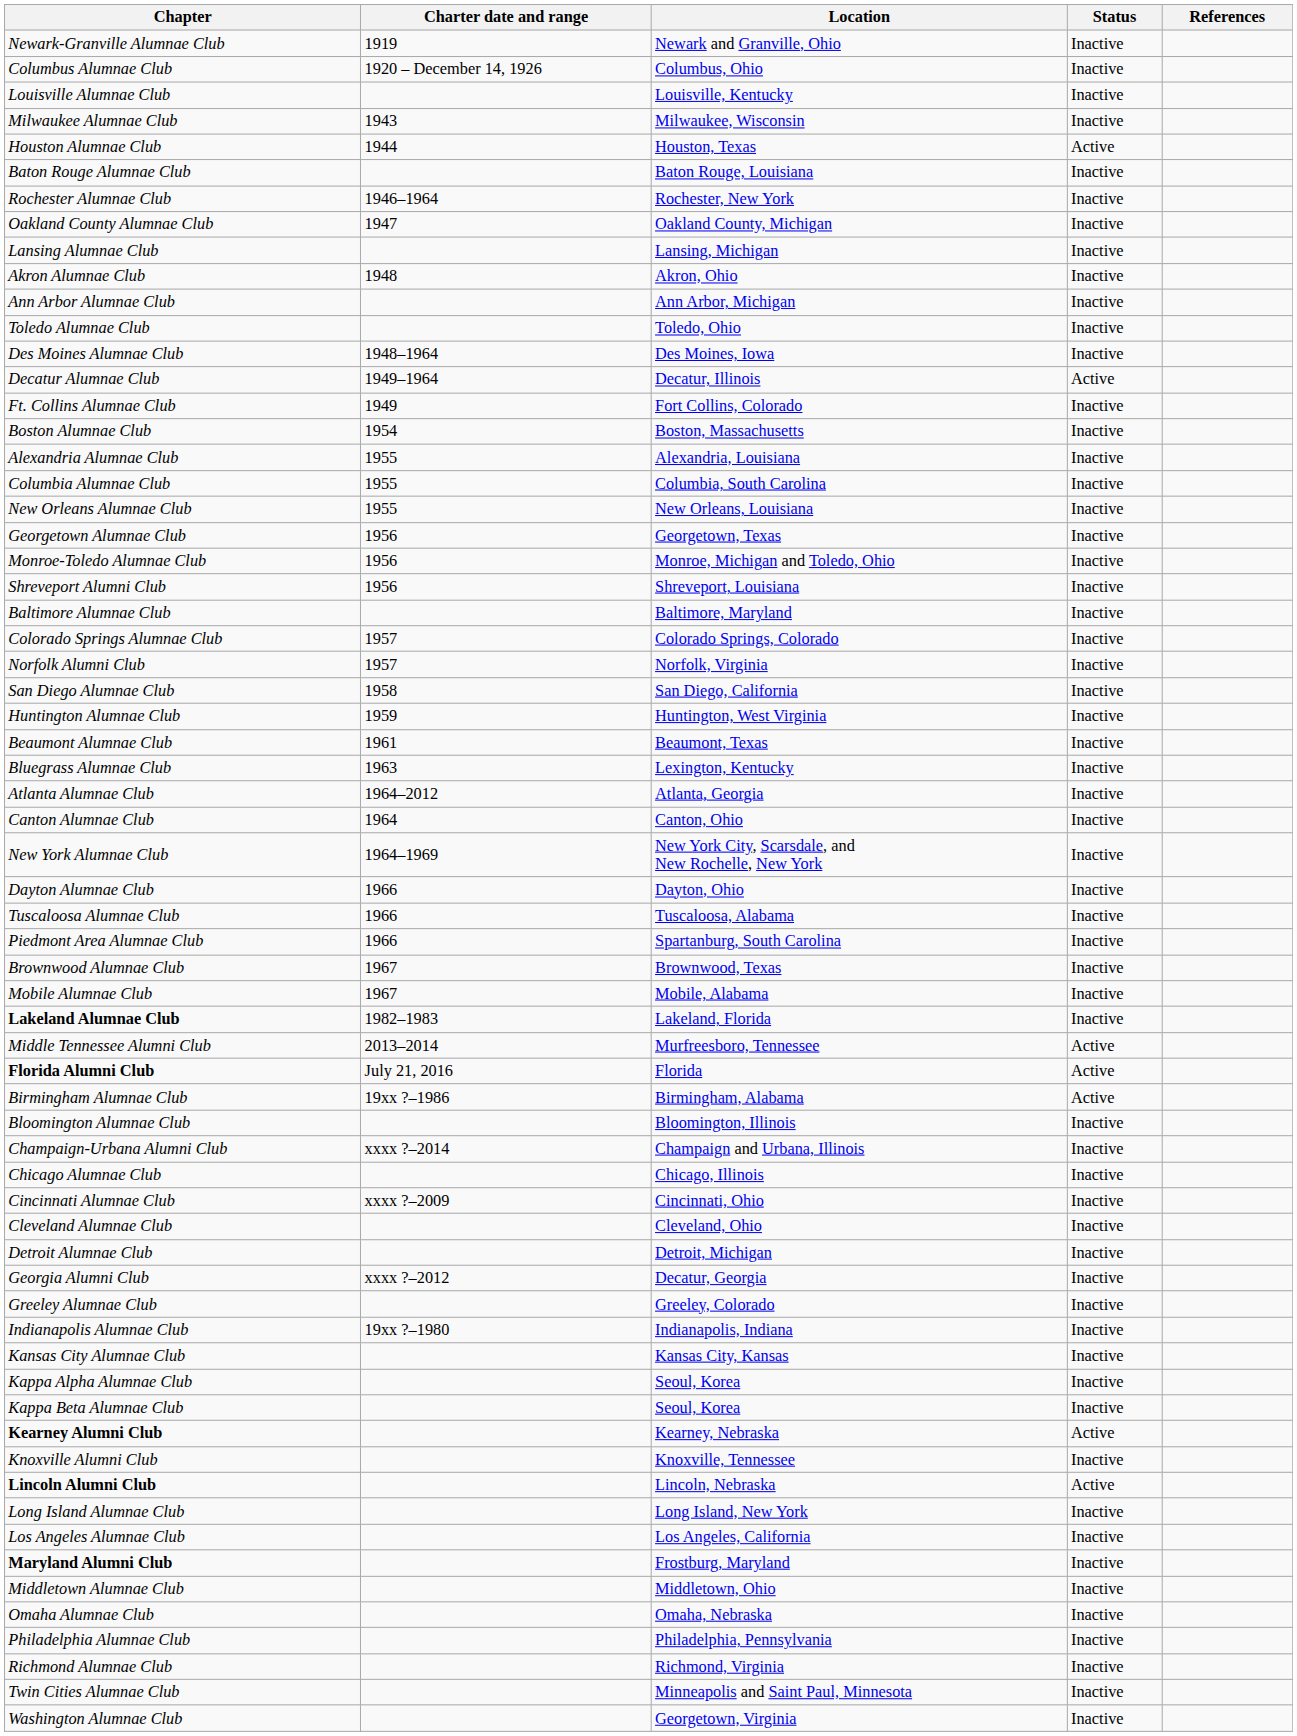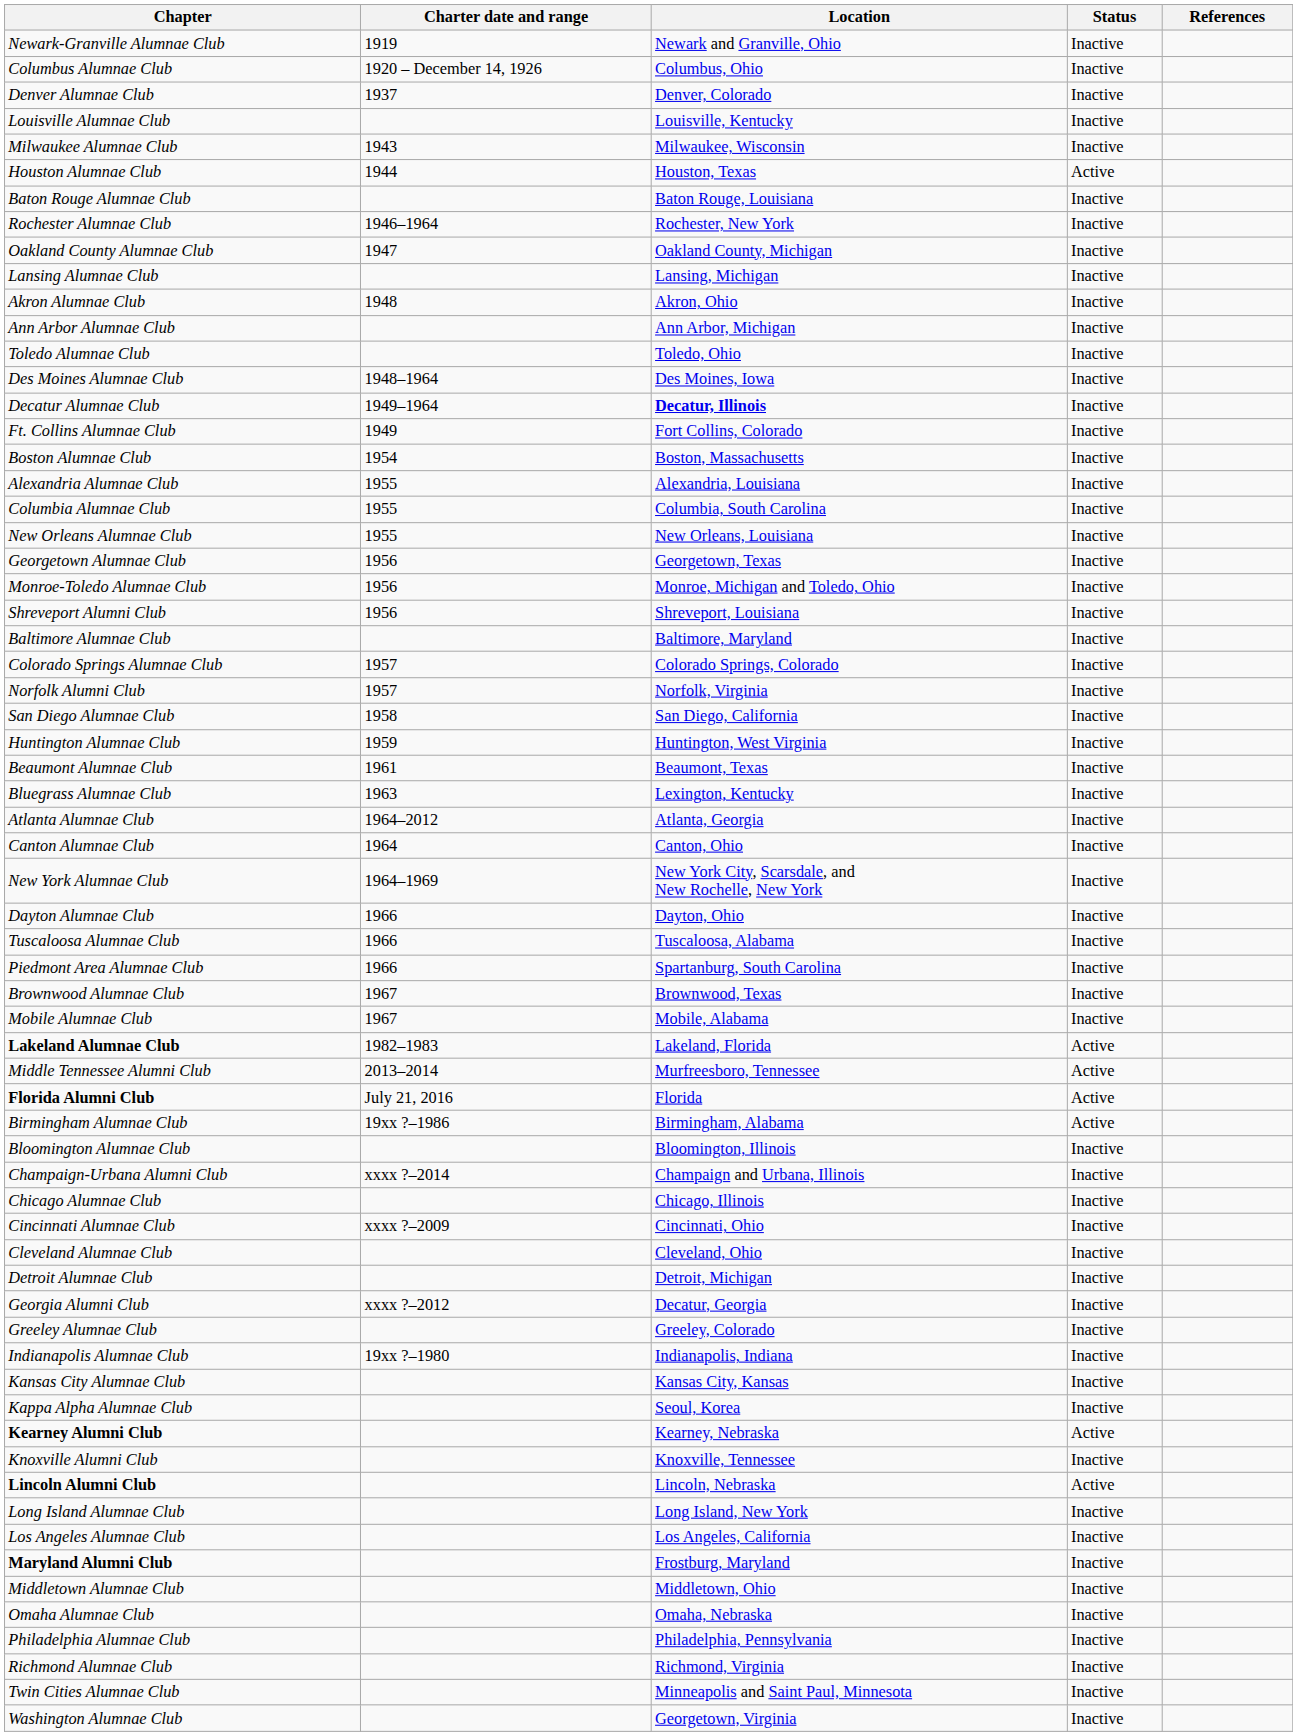+ row: Denver Alumnae Club | 1937 | Denver, Colorado | Inactive
Decatur Alumnae Club | Location: normal -> bold
Decatur Alumnae Club | Status: Active -> Inactive
Lakeland Alumnae Club | Status: Inactive -> Active
- row: Kappa Beta Alumnae Club | Seoul, Korea | Inactive
